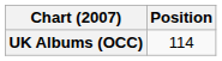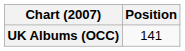UK Albums (OCC) | Position: 114 -> 141
